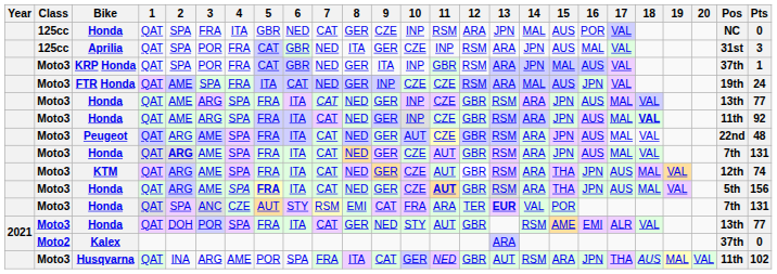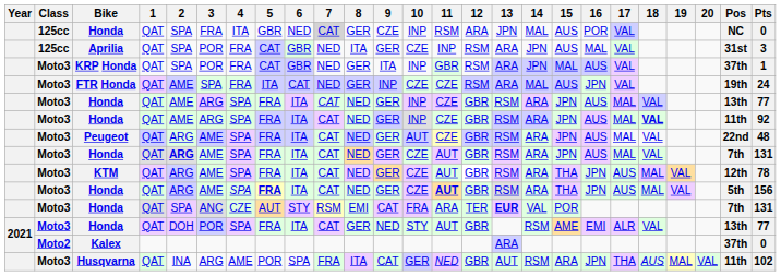125cc / Honda | 7: no background -> lightgrey background
KTM | Pts: 74 -> 78
